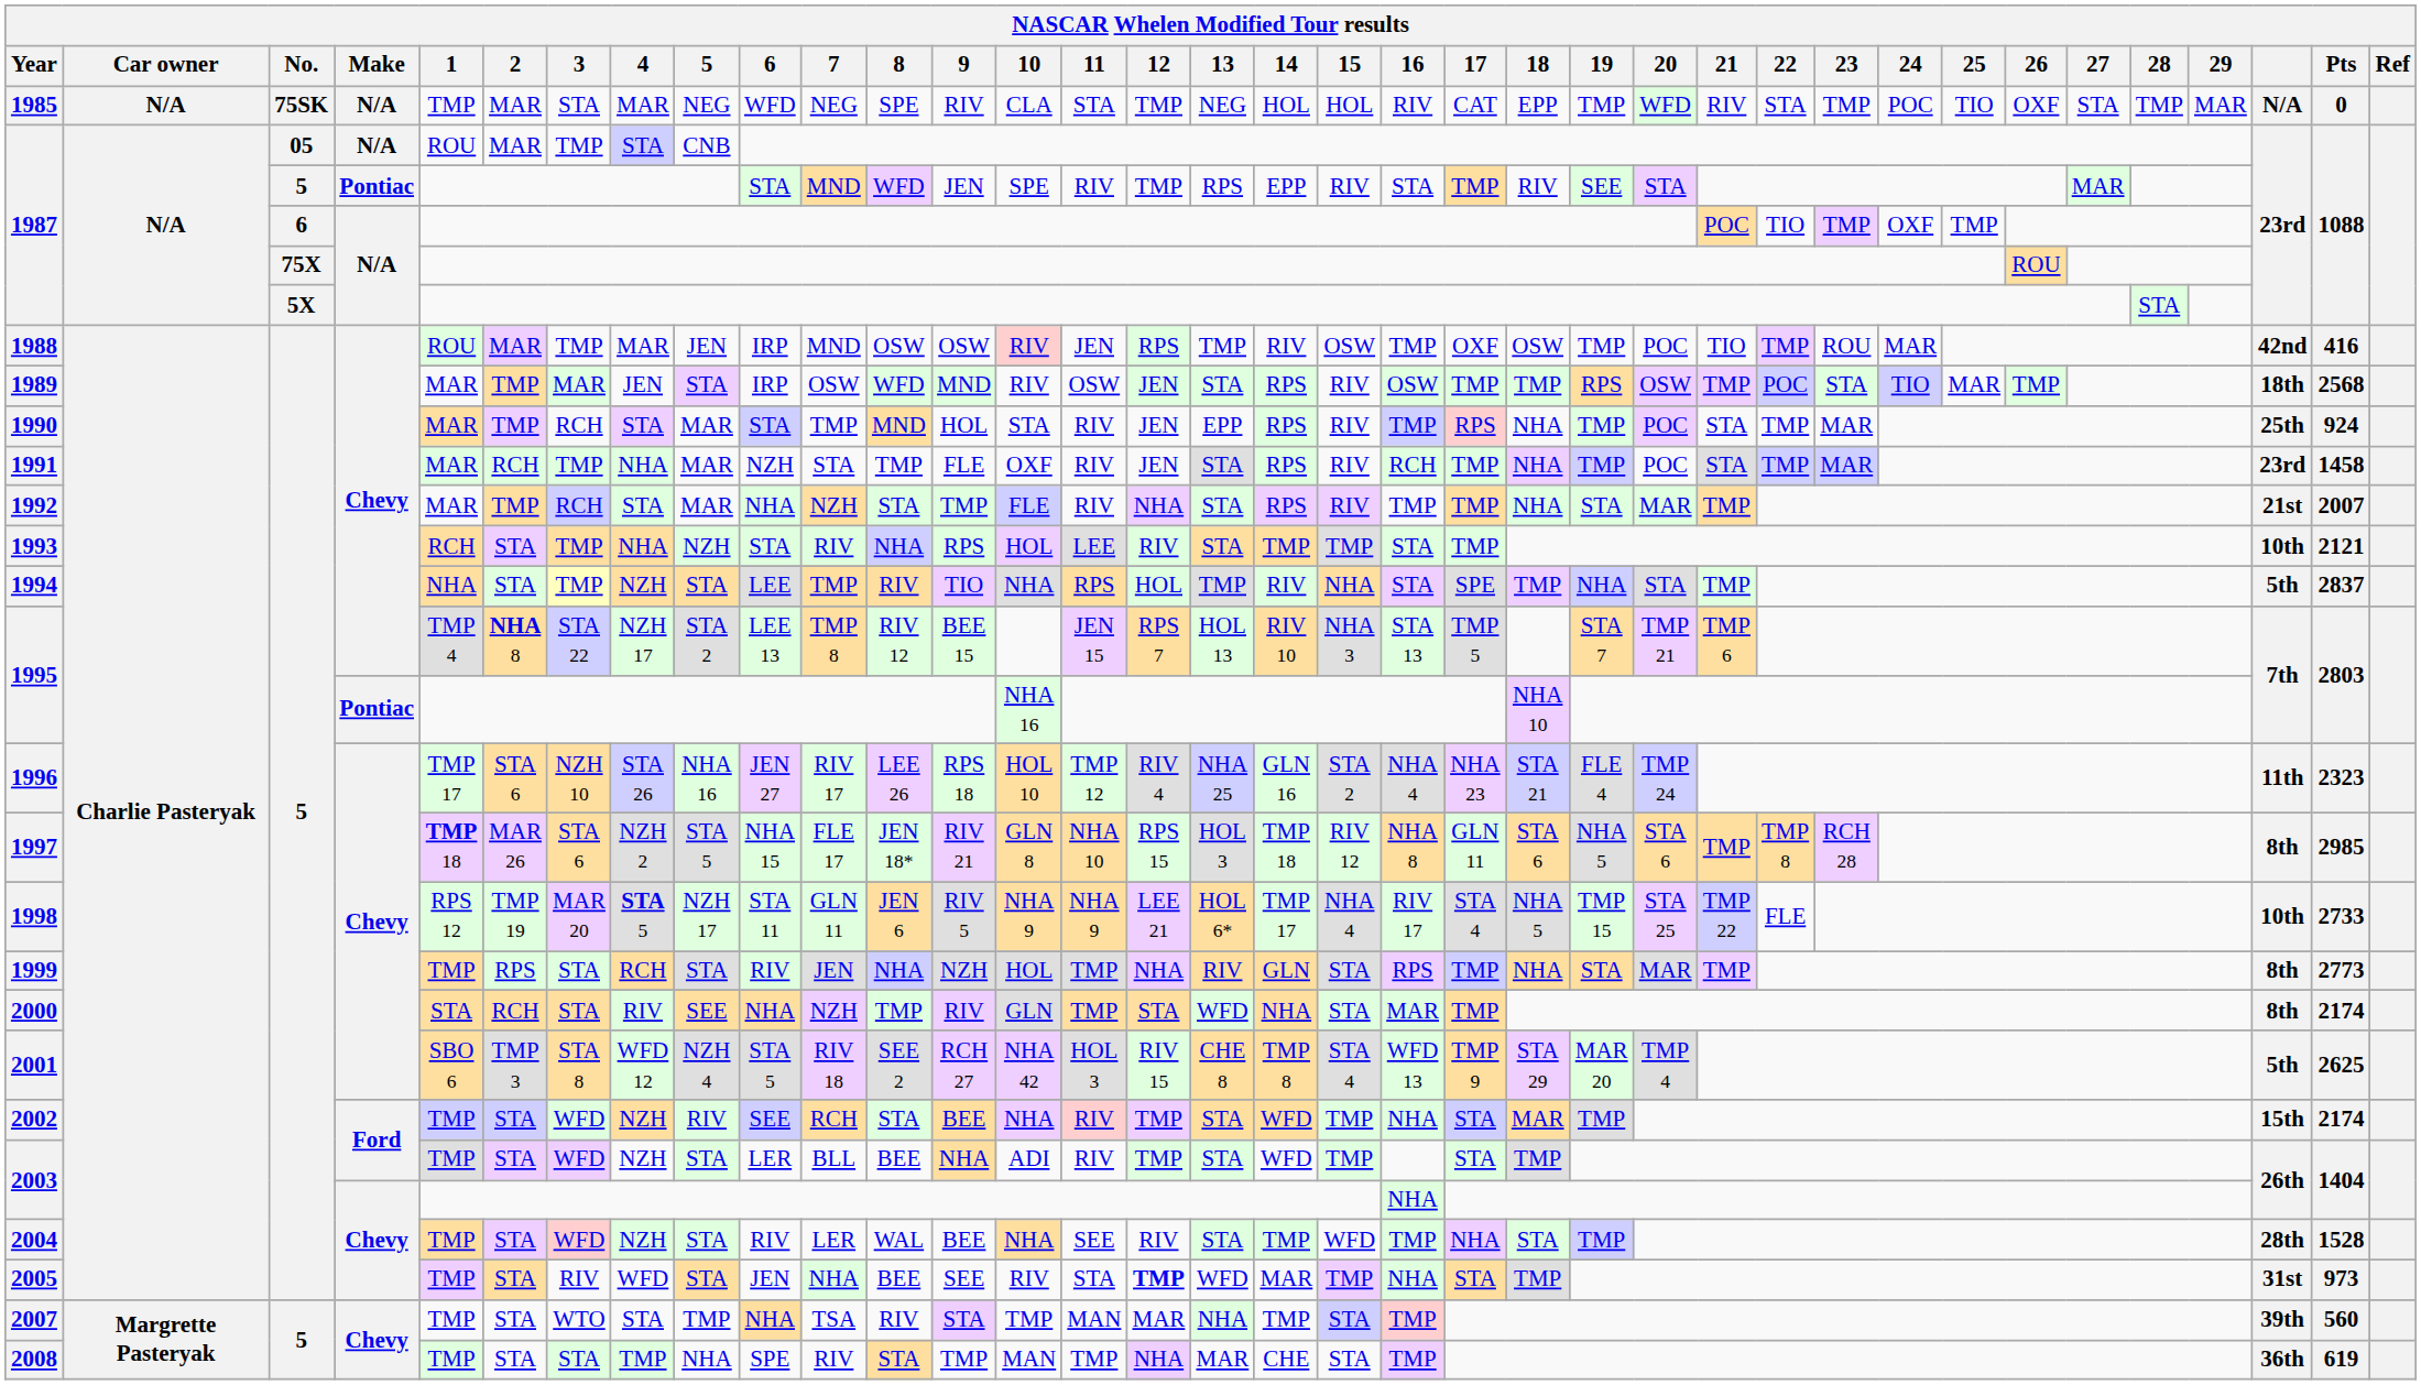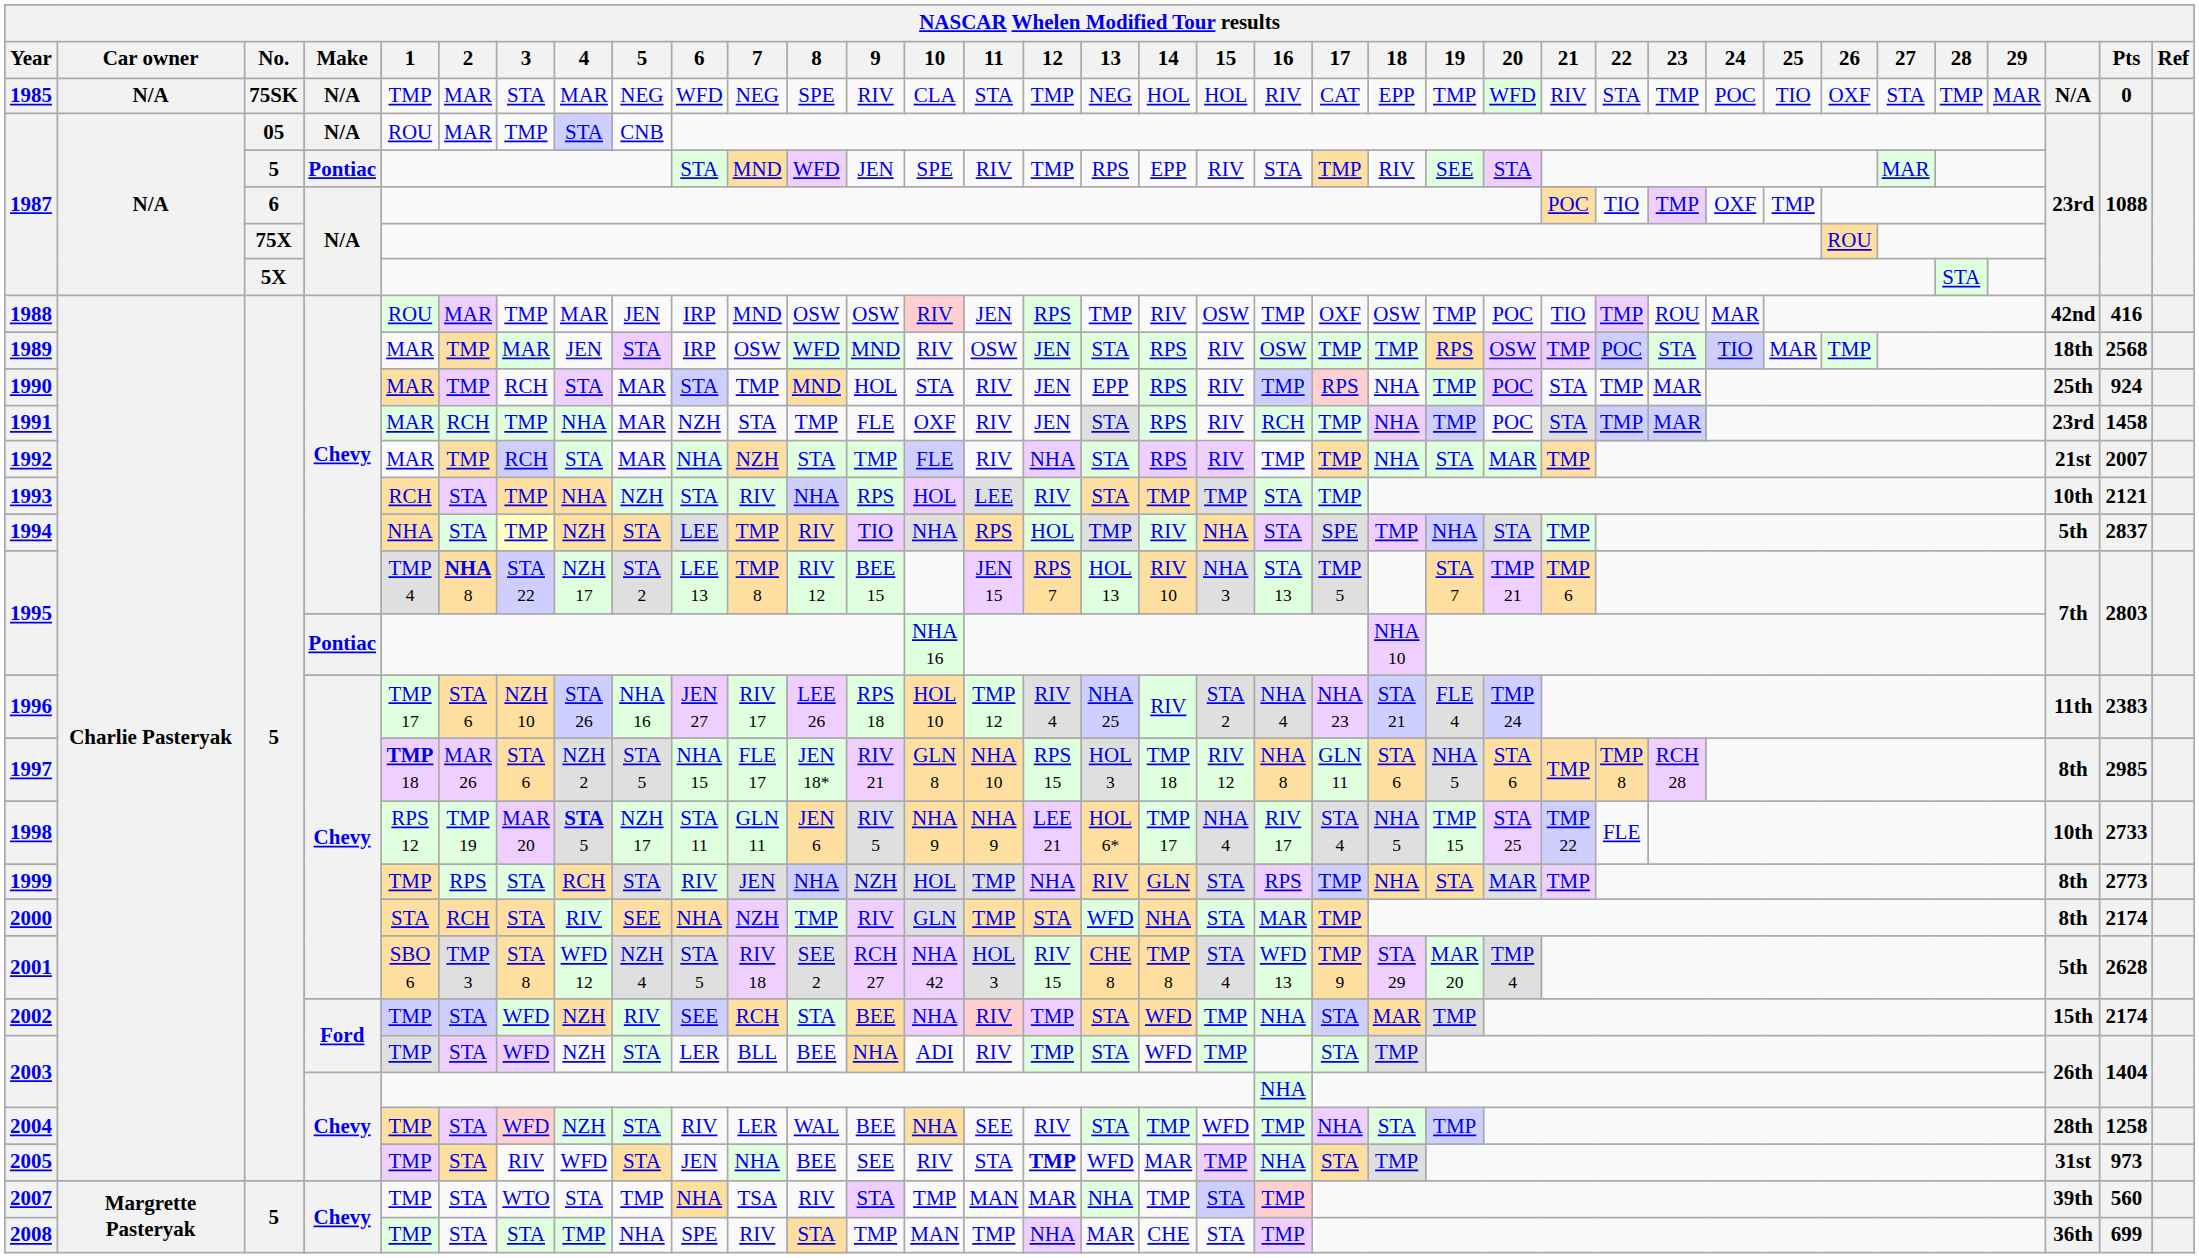1996 | 14: GLN 16 -> RIV
1996 | Pts: 2323 -> 2383
2001 | Pts: 2625 -> 2628
2004 | Pts: 1528 -> 1258
2008 | Pts: 619 -> 699
